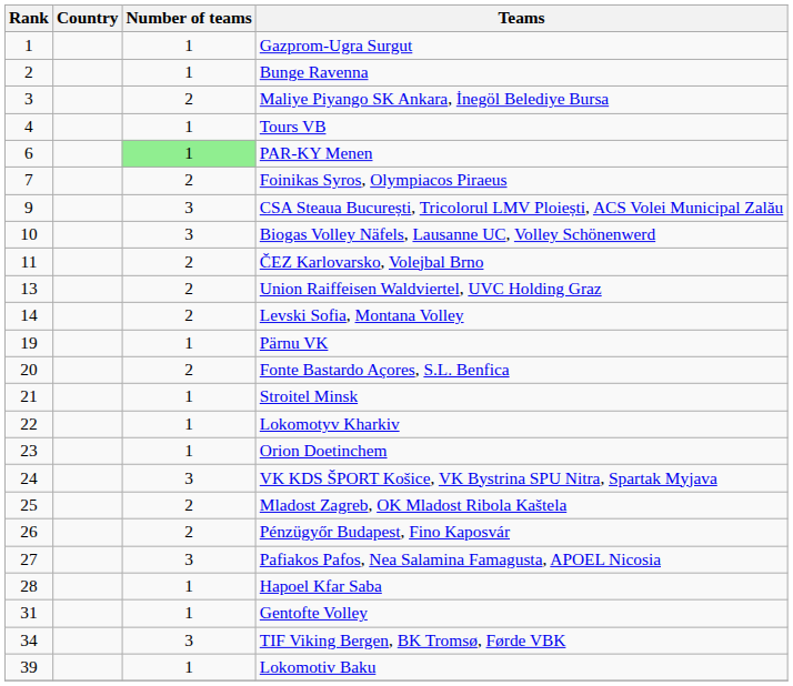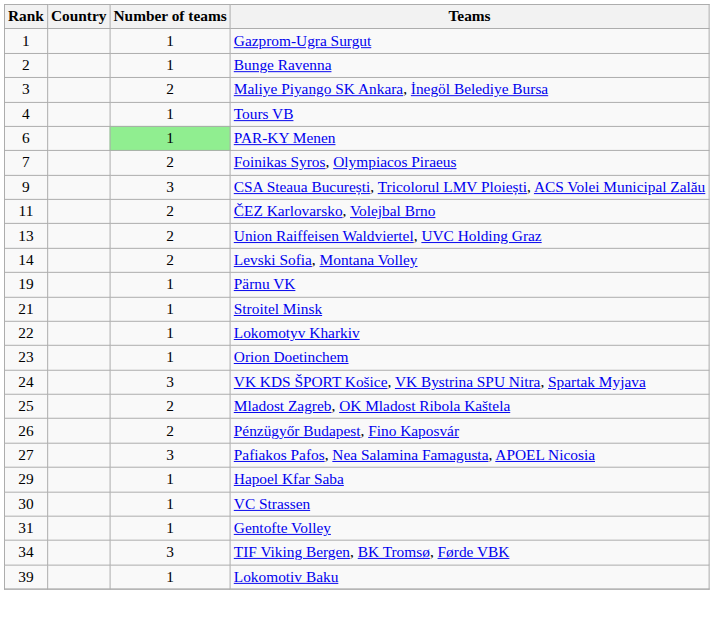- row: 10 | 3 | Biogas Volley Näfels, Lausanne UC, Volley Schönenwerd
- row: 20 | 2 | Fonte Bastardo Açores, S.L. Benfica
Hapoel Kfar Saba | Rank: 28 -> 29
+ row: 30 | 1 | VC Strassen
